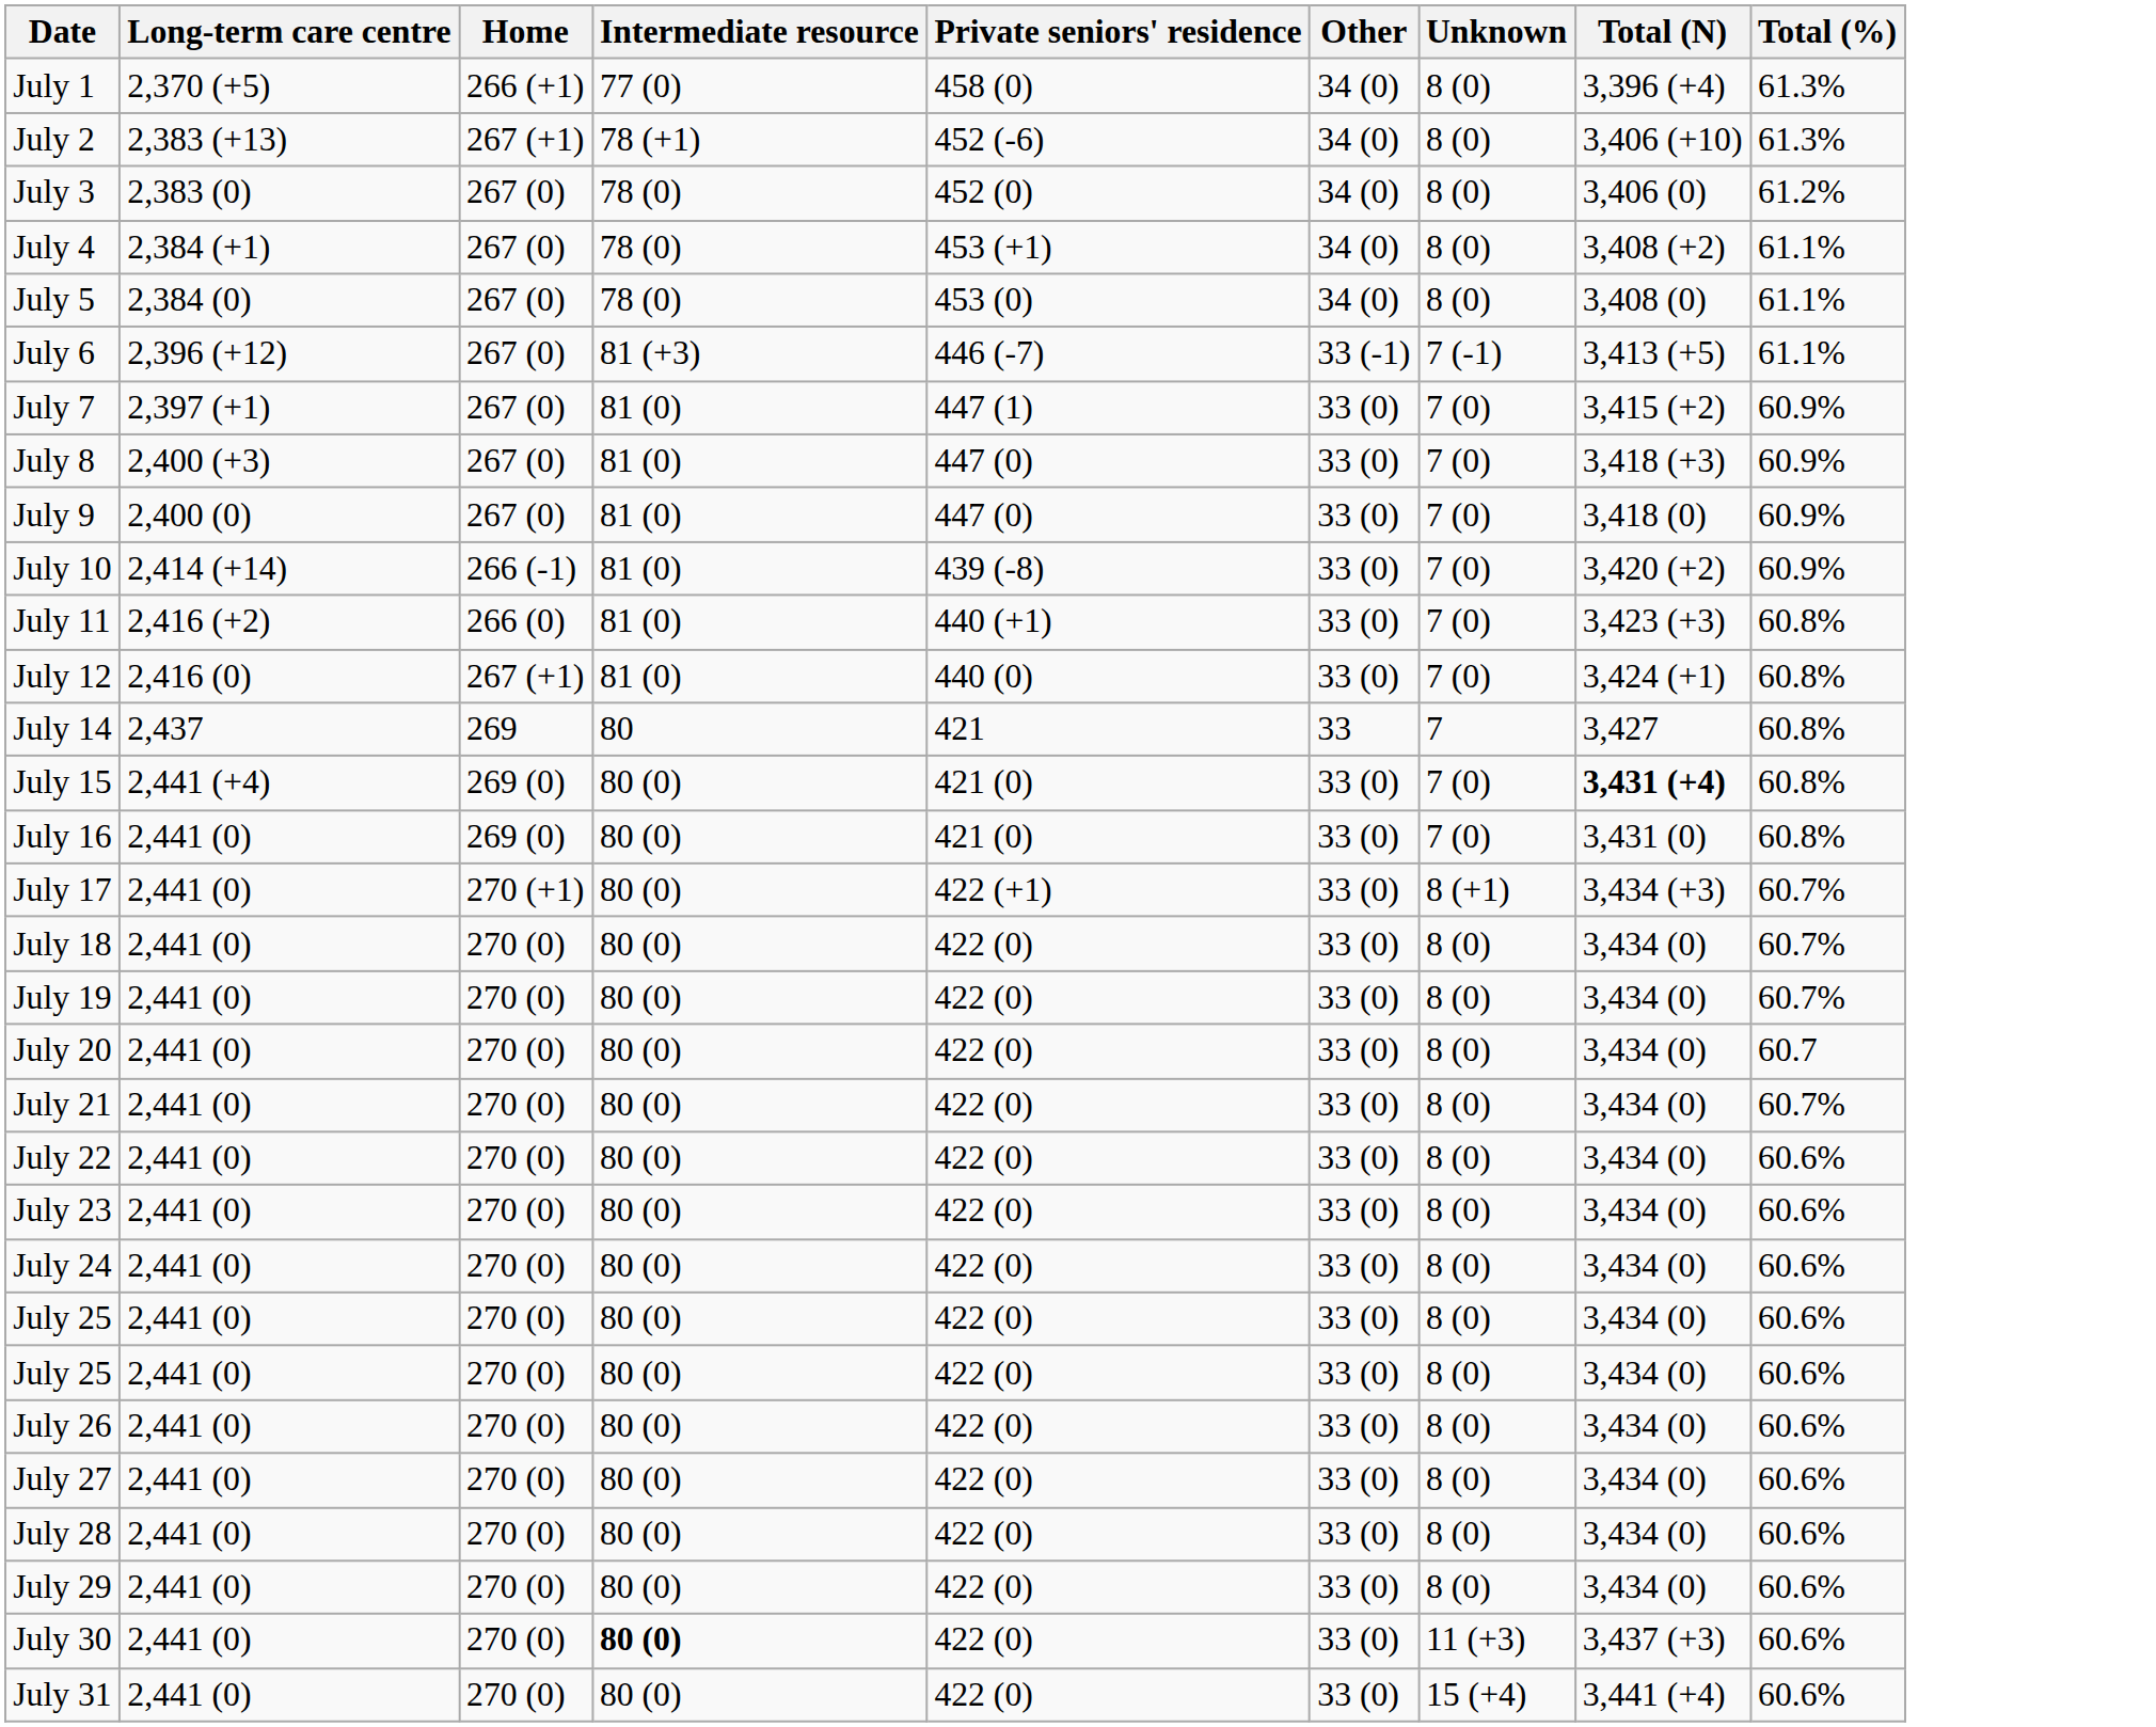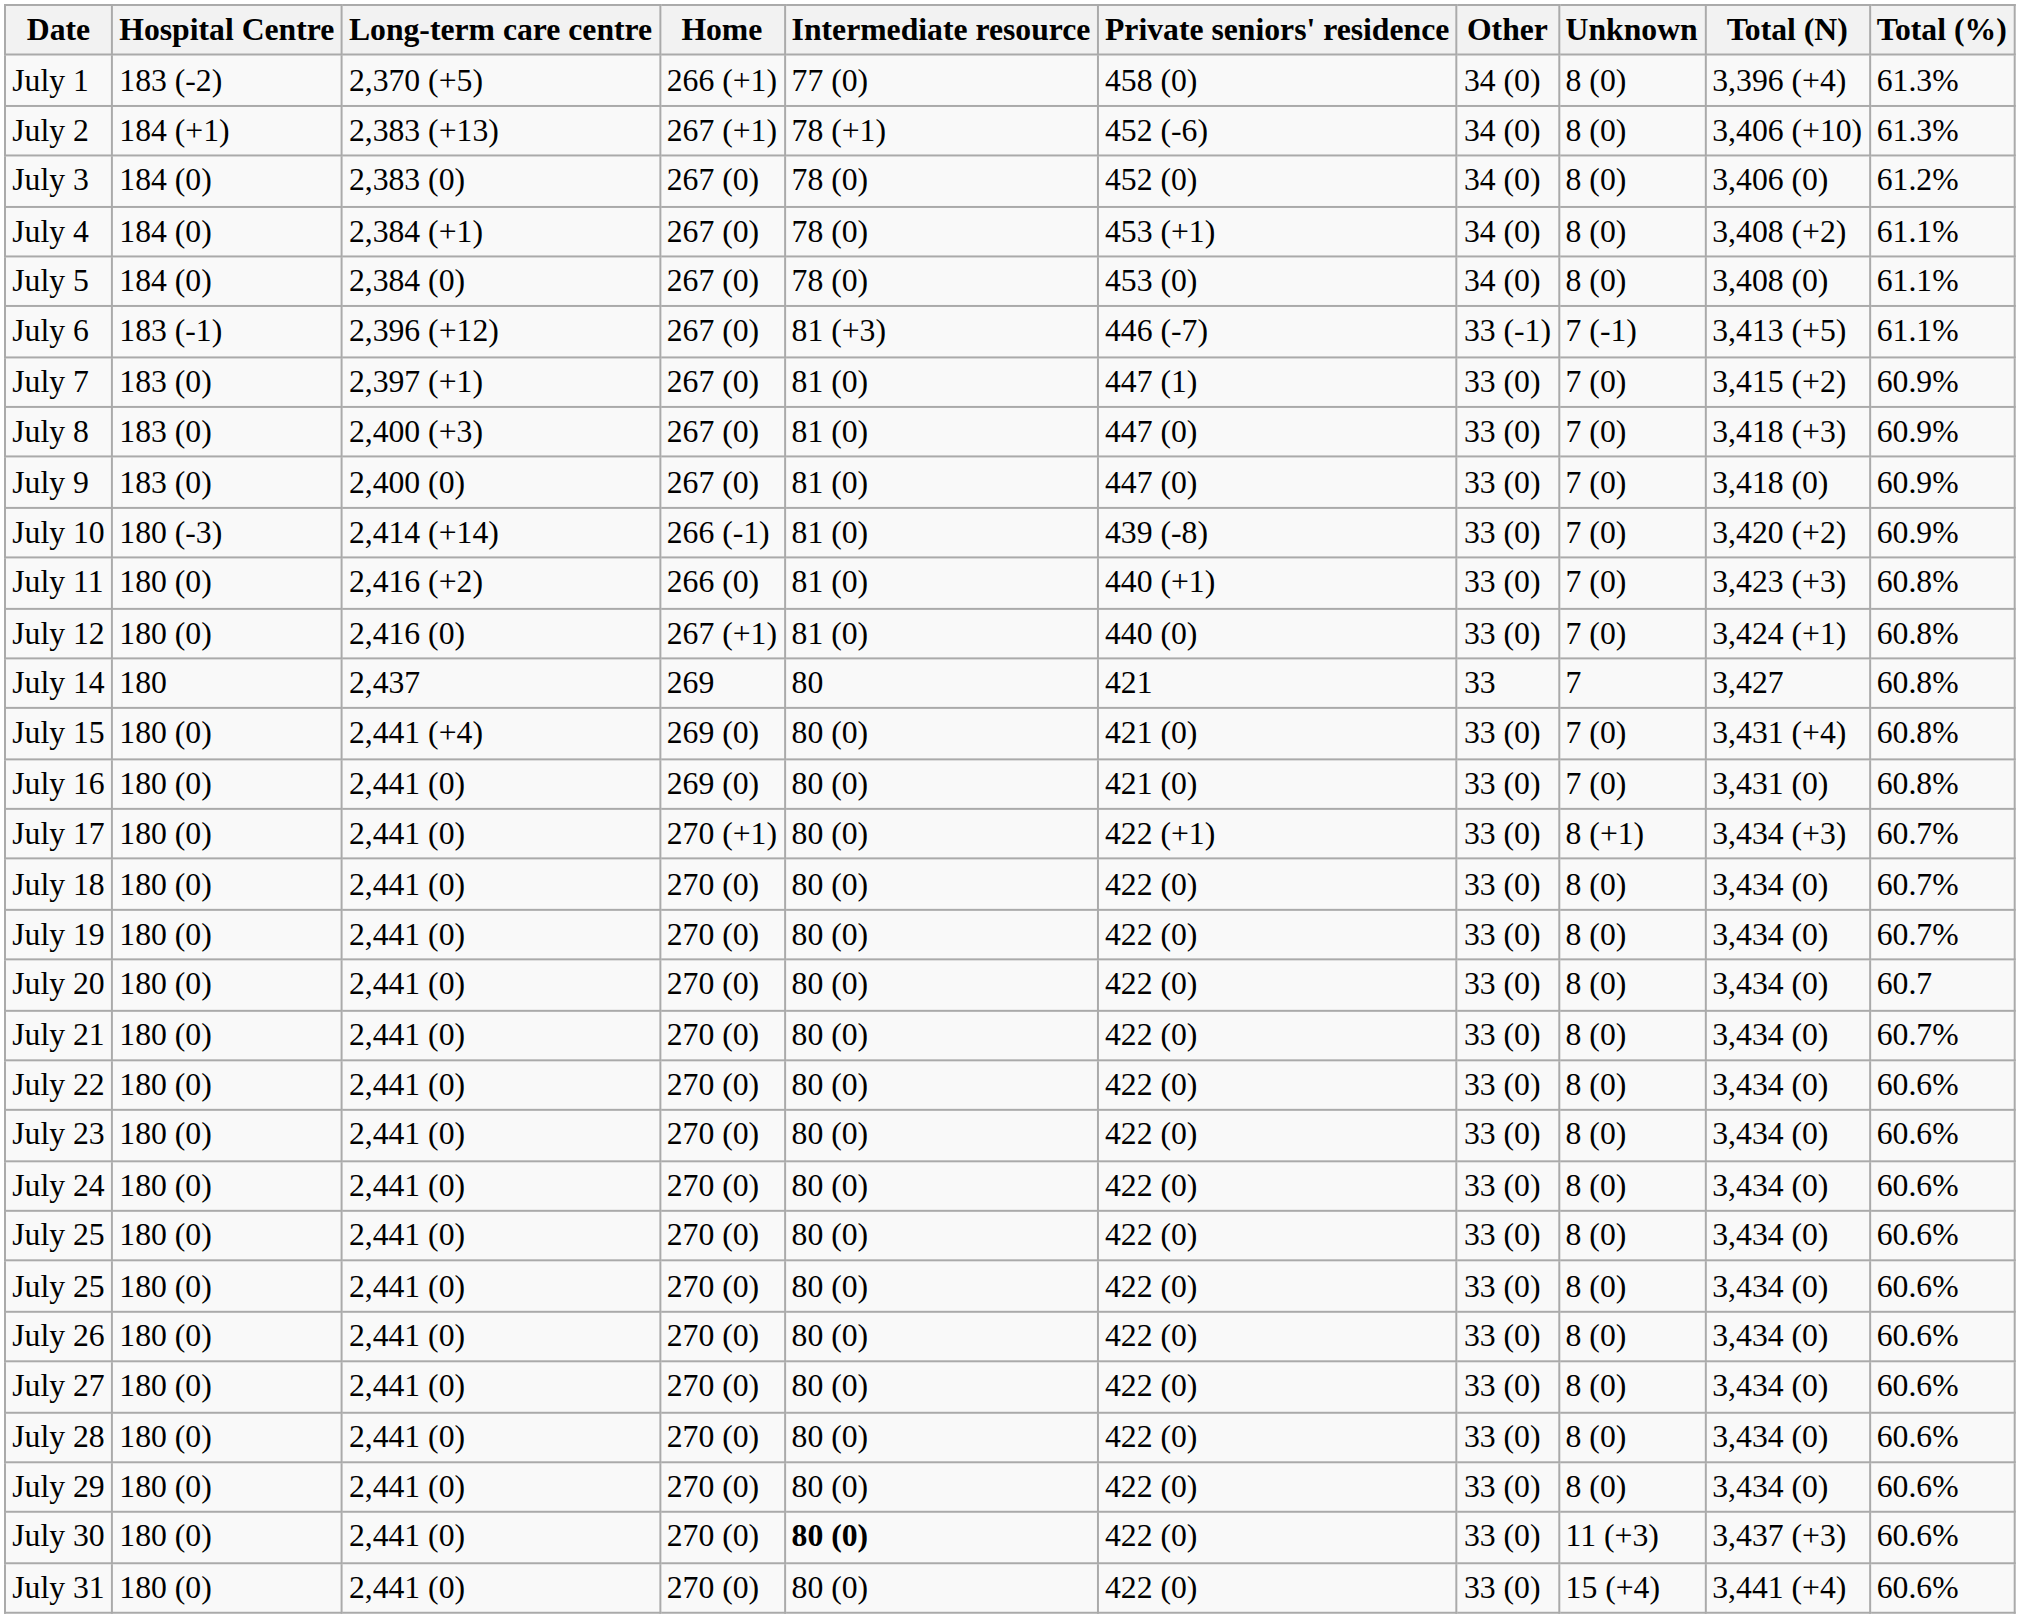+ column: Hospital Centre | 183 (-2) | 184 (+1) | 184 (0) | 184 (0) | 184 (0) | 183 (-1) | 183 (0) | 183 (0) | 183 (0) | 180 (-3) | 180 (0) | 180 (0) | 180 | 180 (0) | 180 (0) | 180 (0) | 180 (0) | 180 (0) | 180 (0) | 180 (0) | 180 (0) | 180 (0) | 180 (0) | 180 (0) | 180 (0) | 180 (0) | 180 (0) | 180 (0) | 180 (0) | 180 (0) | 180 (0)
July 15 | Total (N): bold -> normal
